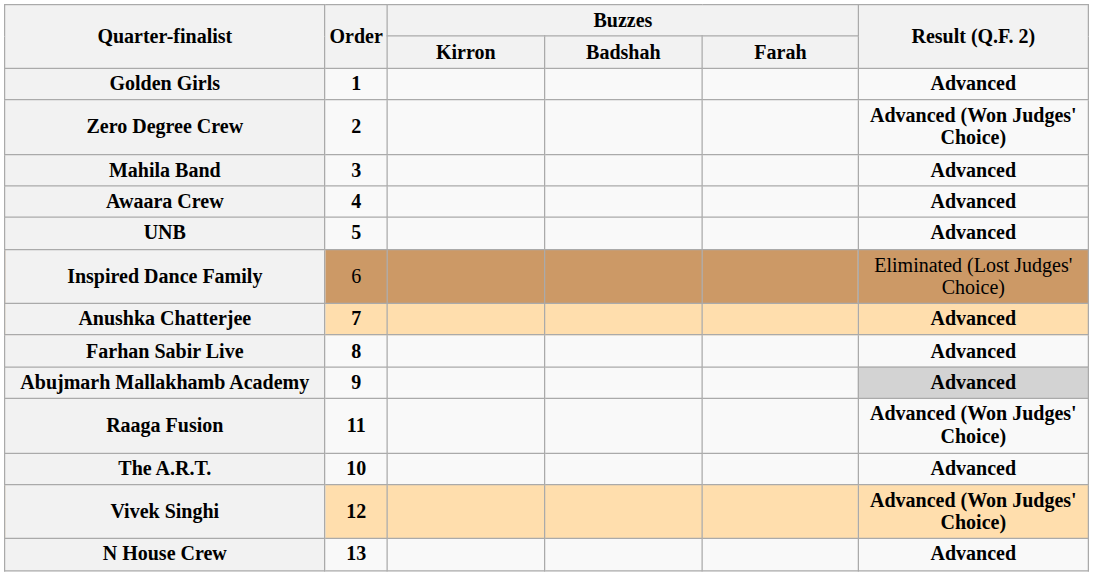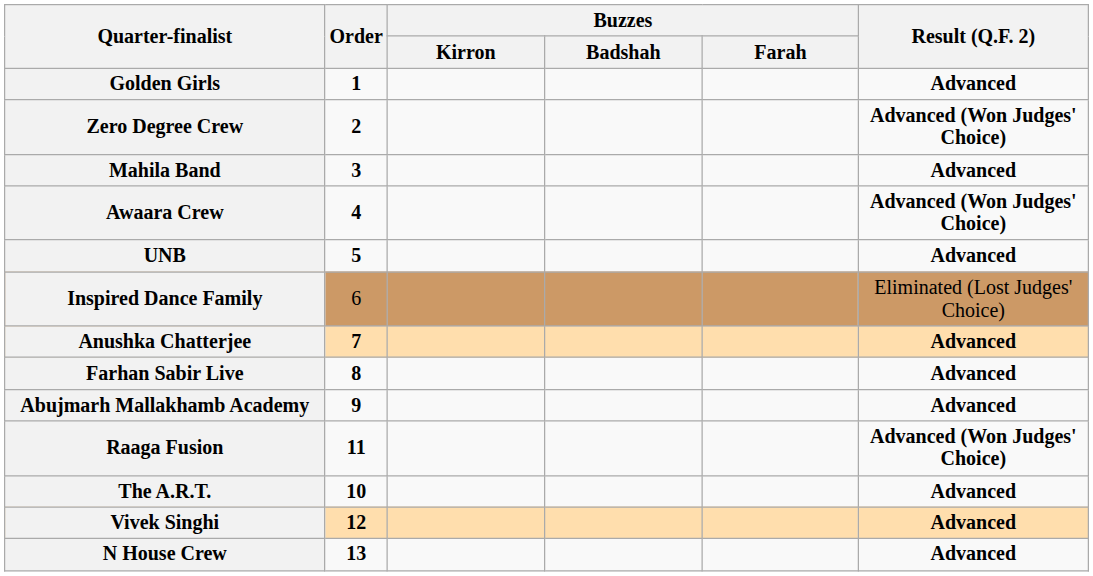Awaara Crew | Result (Q.F. 2): Advanced -> Advanced (Won Judges' Choice)
Abujmarh Mallakhamb Academy | Result (Q.F. 2): lightgrey background -> no background
Vivek Singhi | Result (Q.F. 2): Advanced (Won Judges' Choice) -> Advanced
